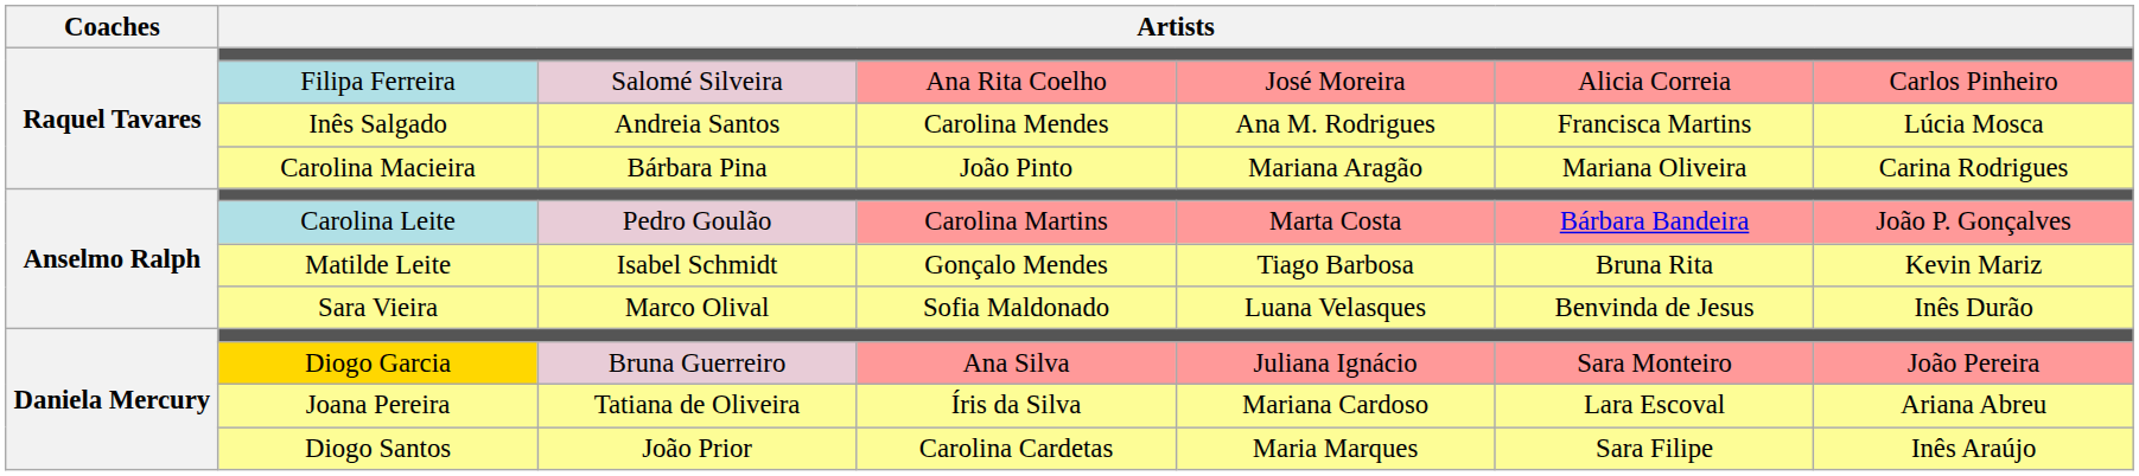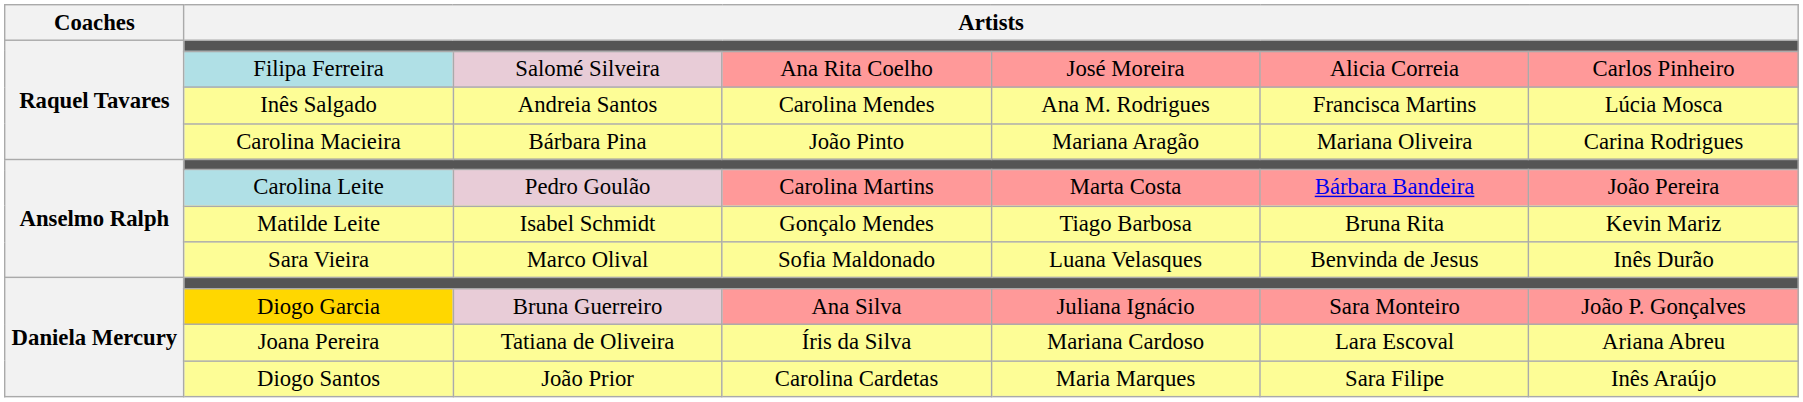Carolina Leite | column 7: João P. Gonçalves -> João Pereira
Diogo Garcia | column 7: João Pereira -> João P. Gonçalves
